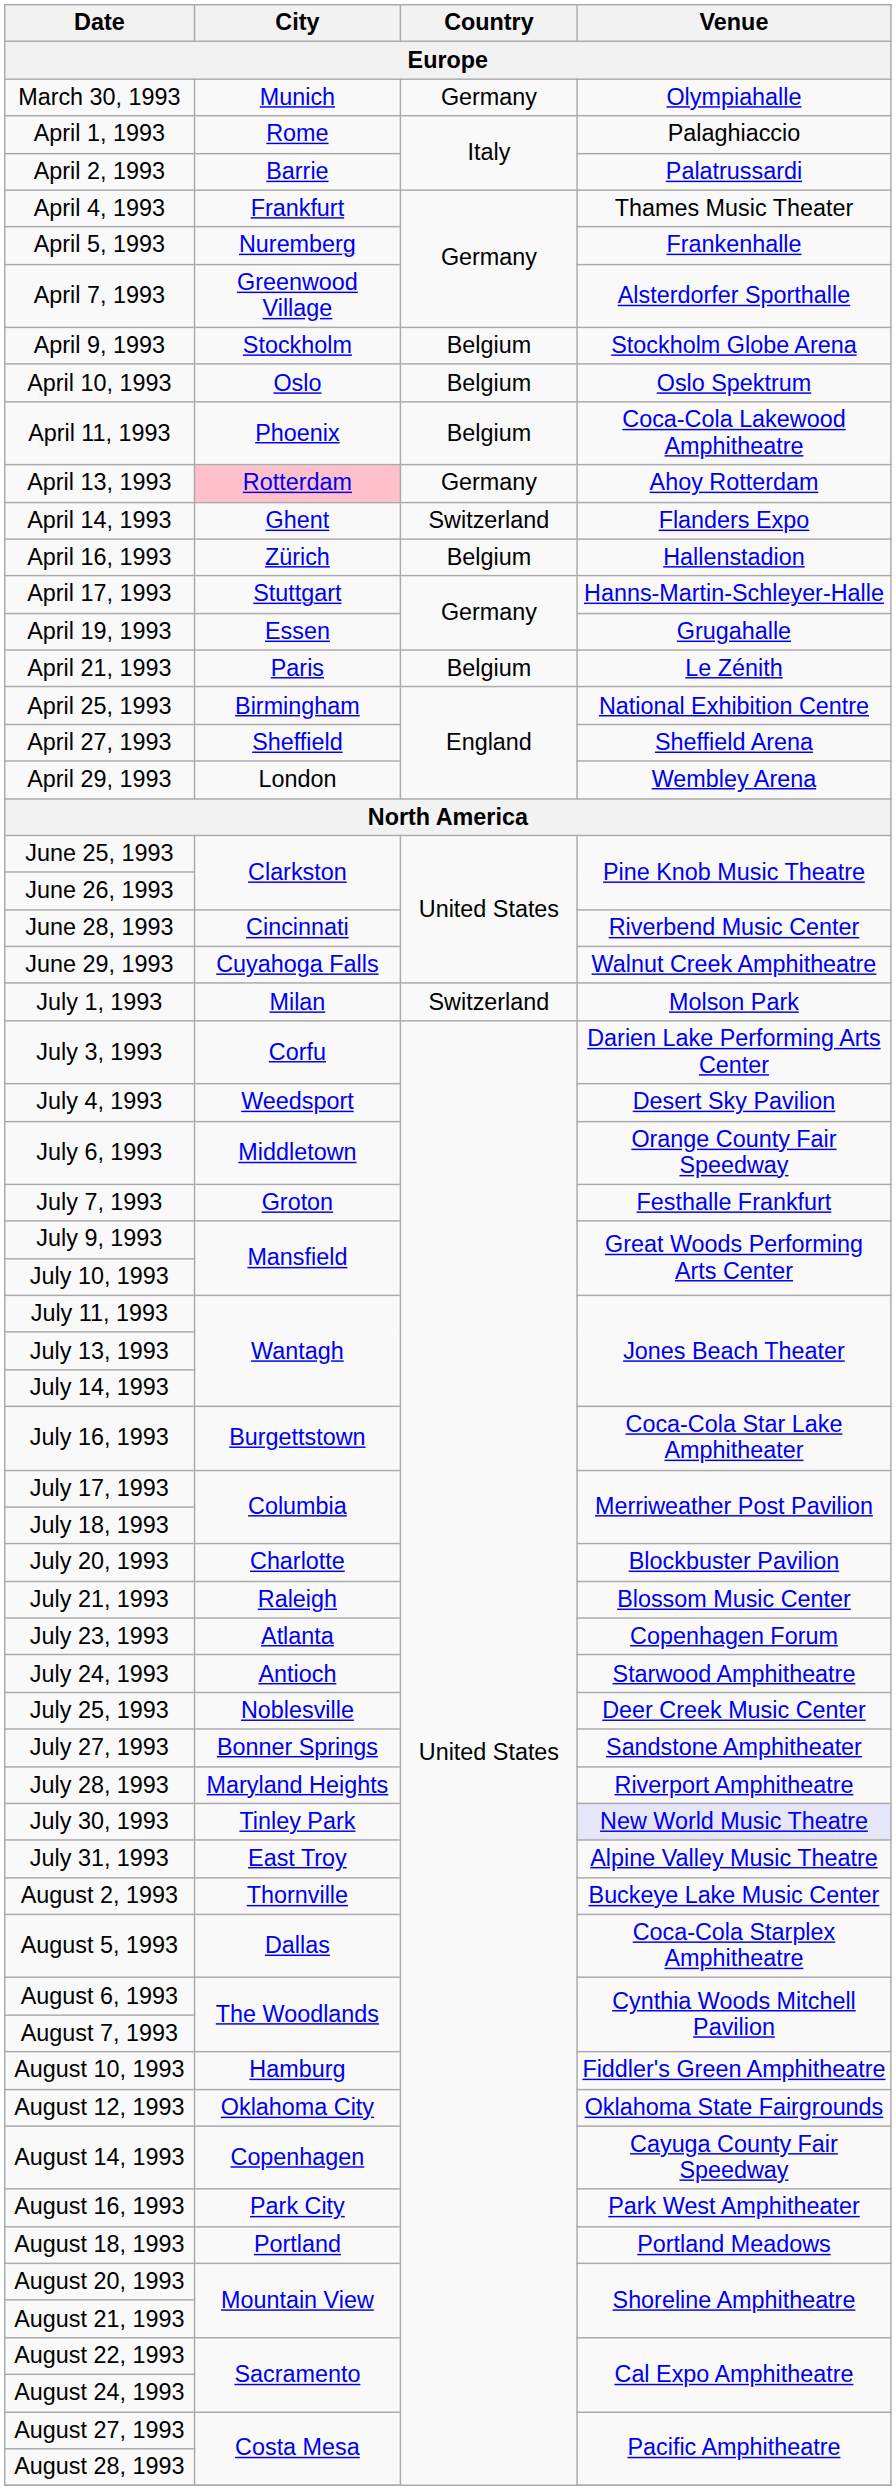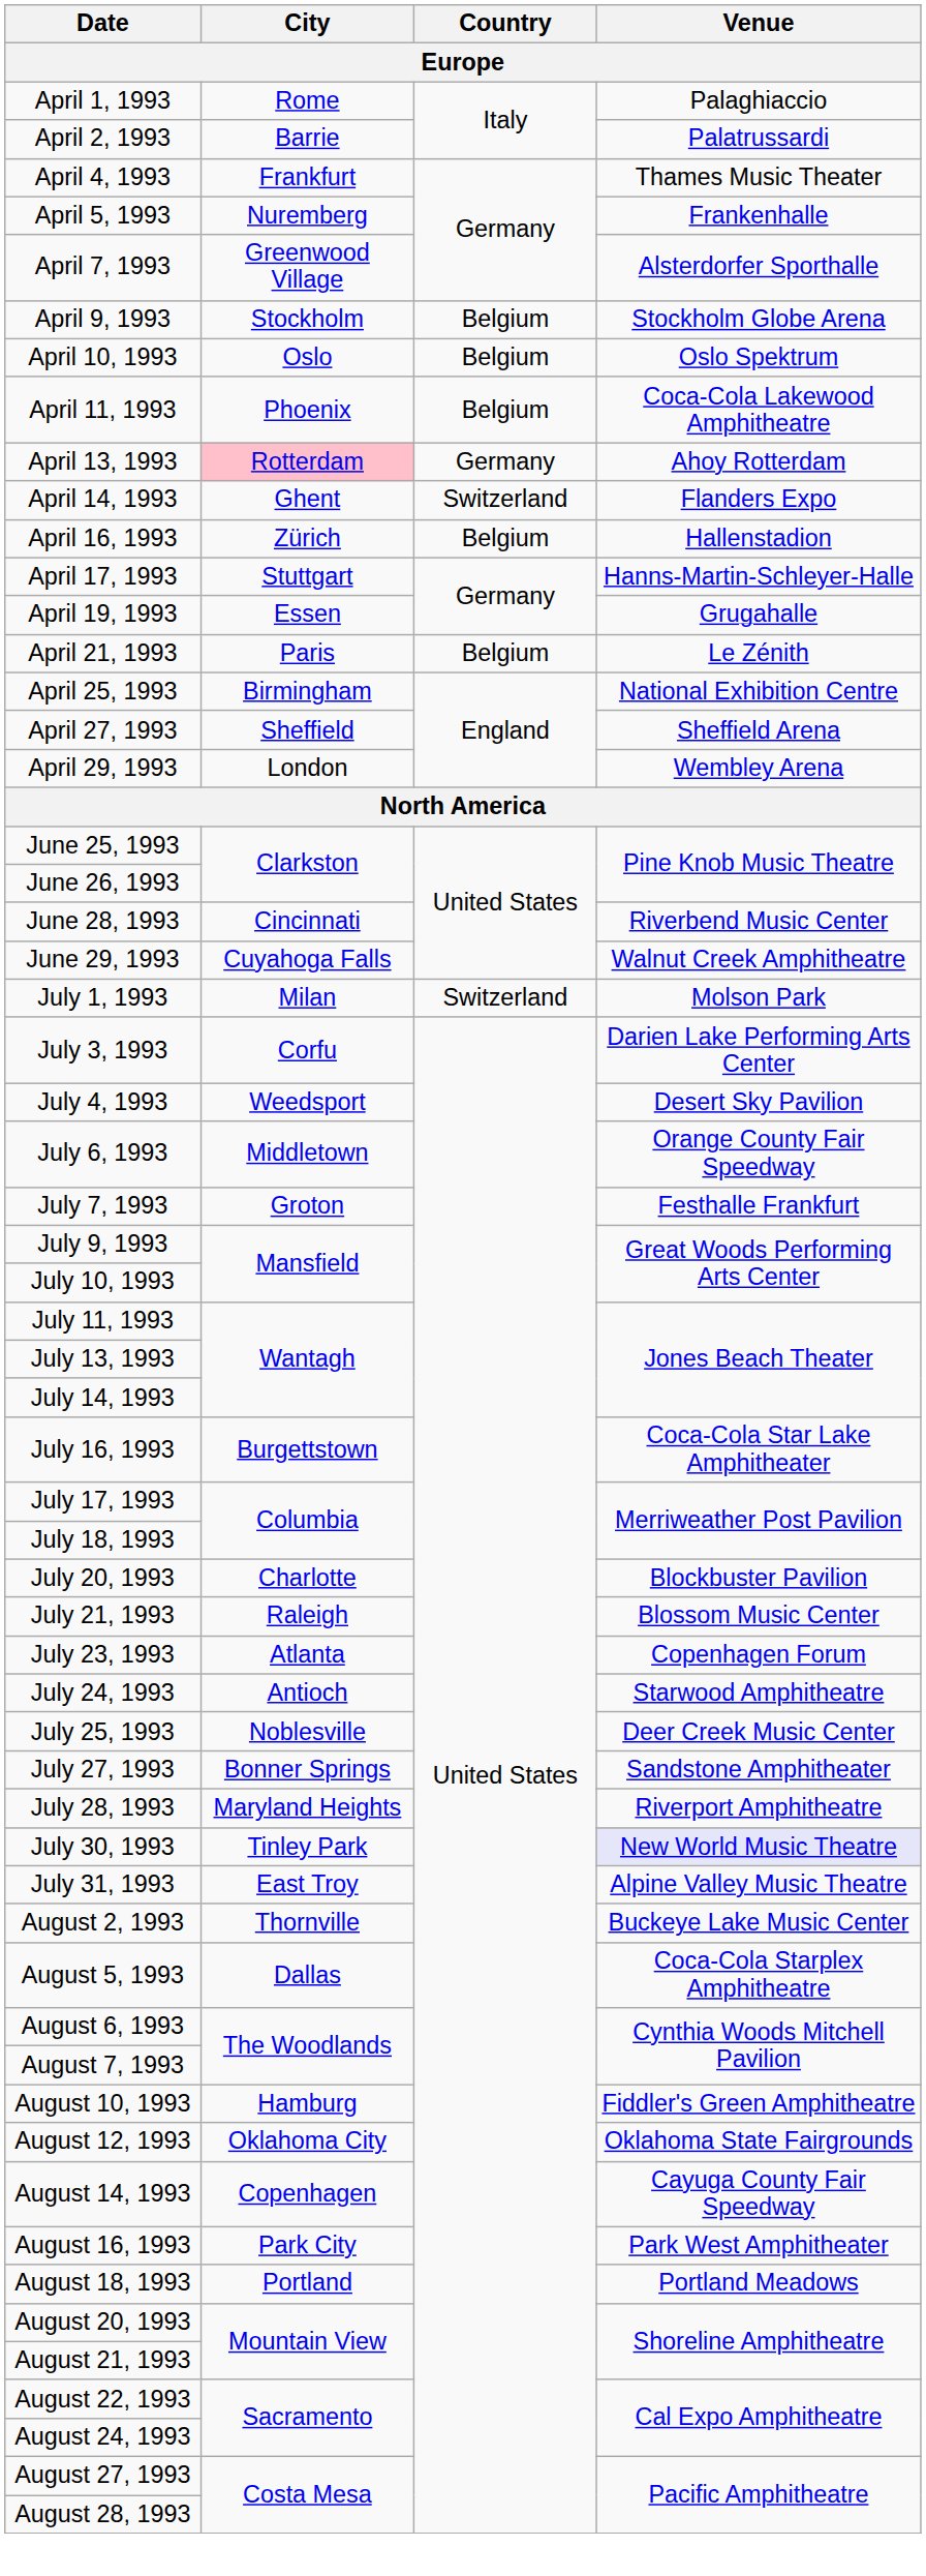- row: March 30, 1993 | Munich | Germany | Olympiahalle
